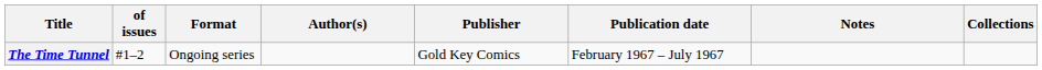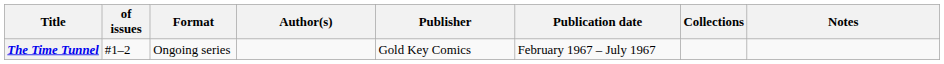columns swapped: Notes <-> Collections
